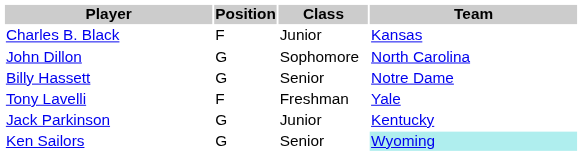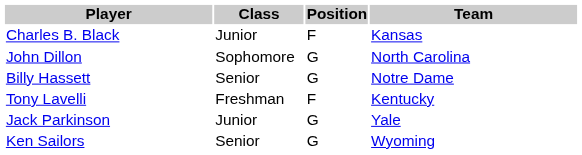columns swapped: Position <-> Class
Tony Lavelli | Team: Yale -> Kentucky
Jack Parkinson | Team: Kentucky -> Yale
Ken Sailors | Team: paleturquoise background -> no background
